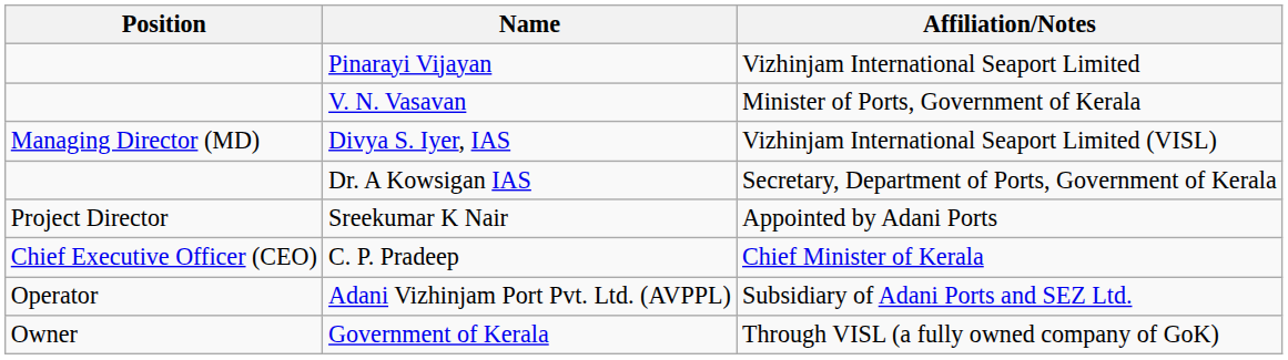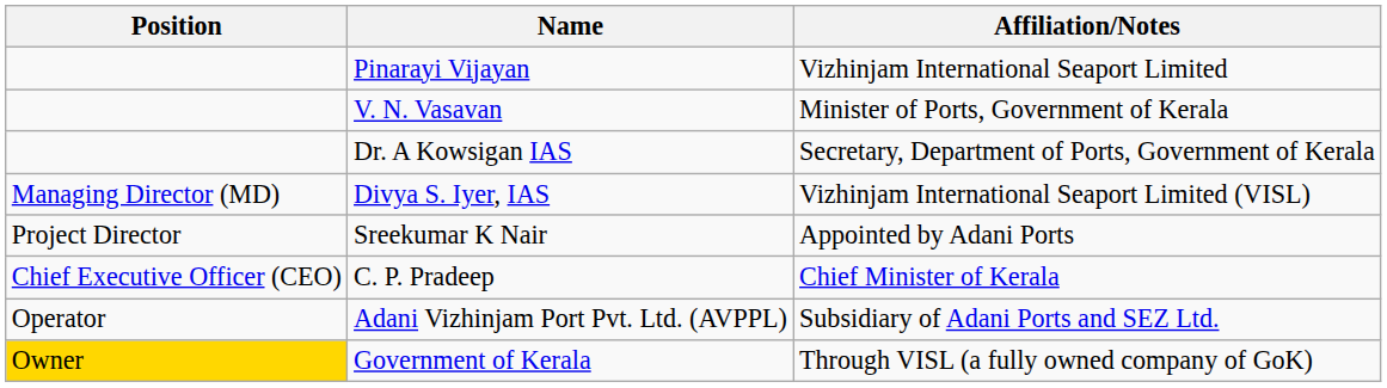rows swapped: Dr. A Kowsigan IAS <-> Divya S. Iyer, IAS
Government of Kerala | Position: no background -> gold background
